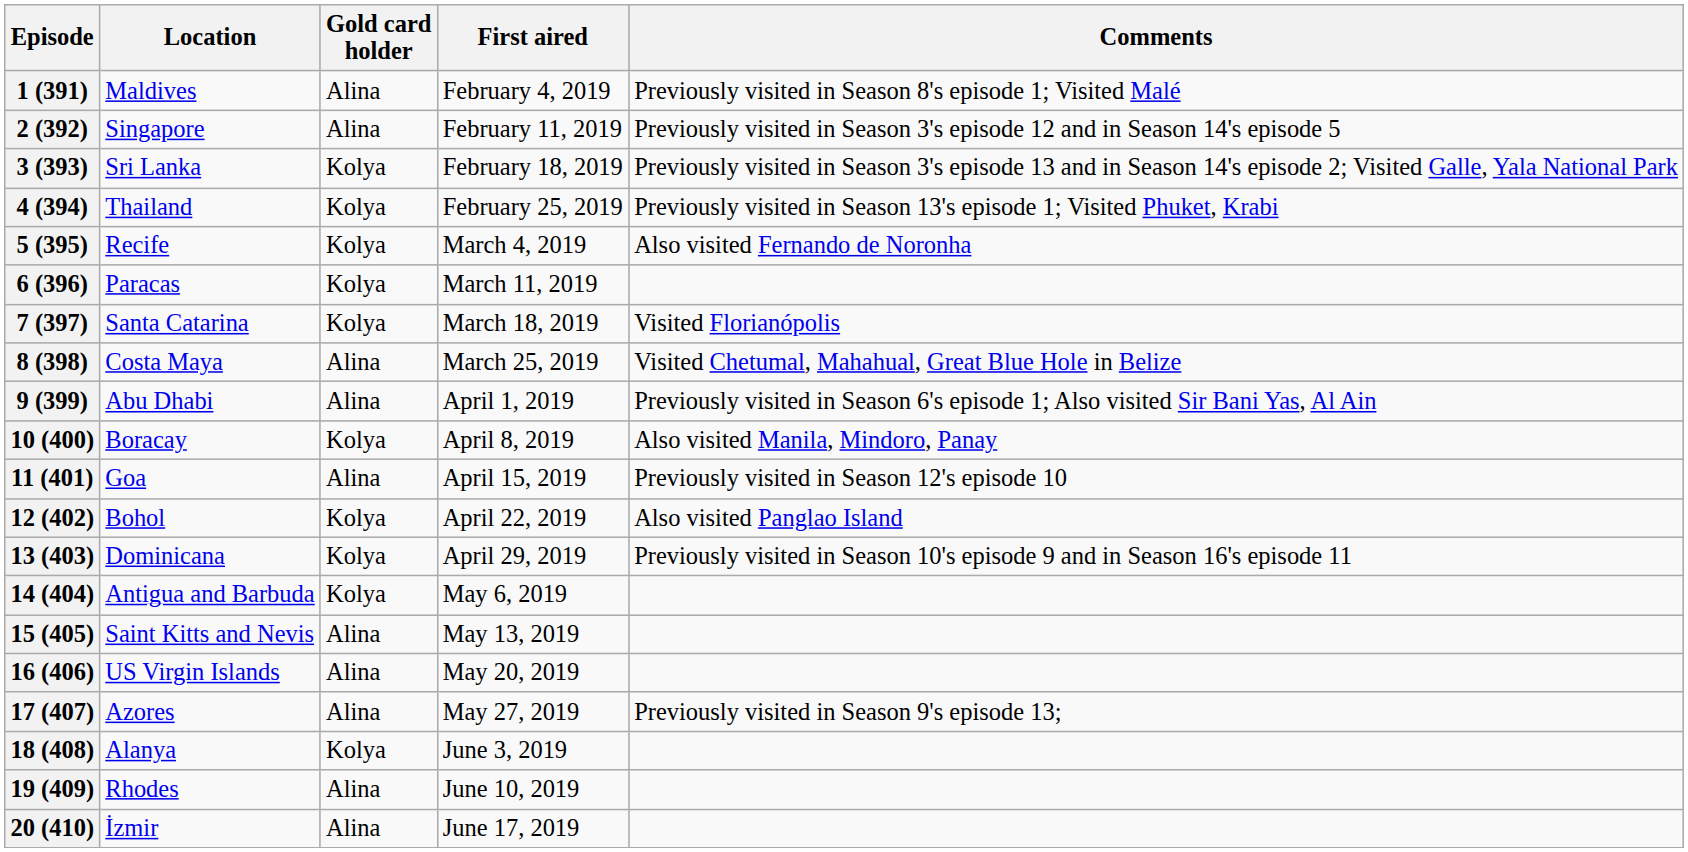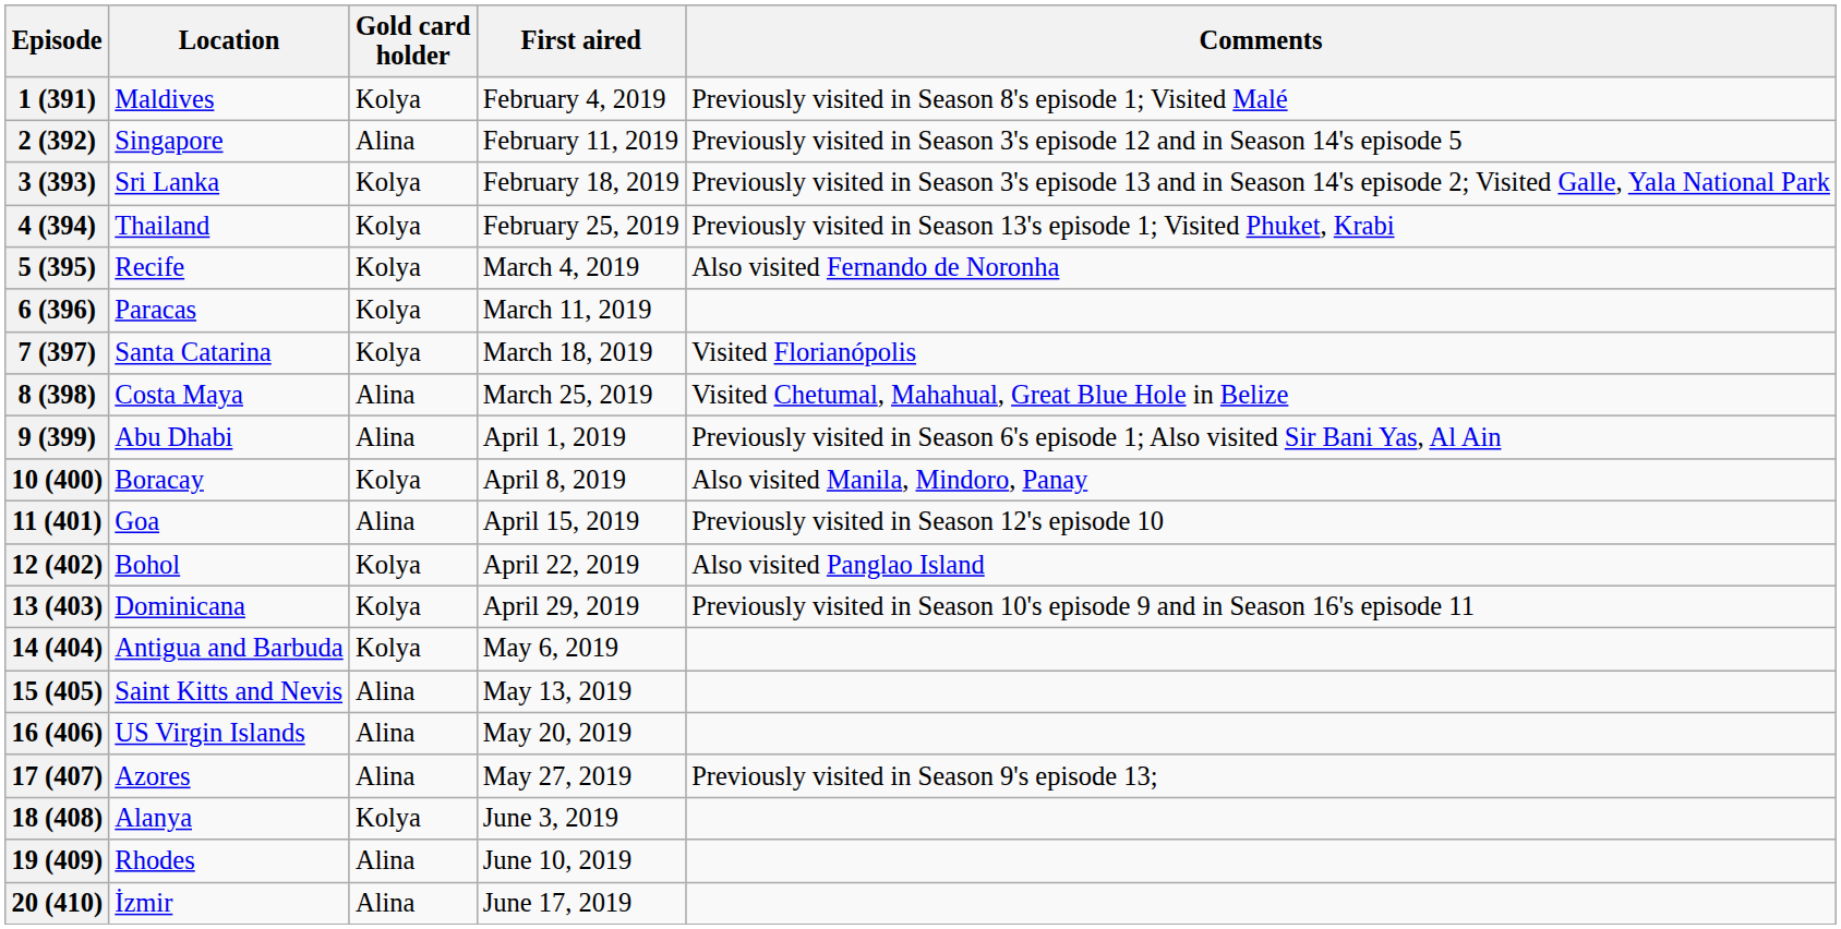1 (391) | Gold card holder: Alina -> Kolya
